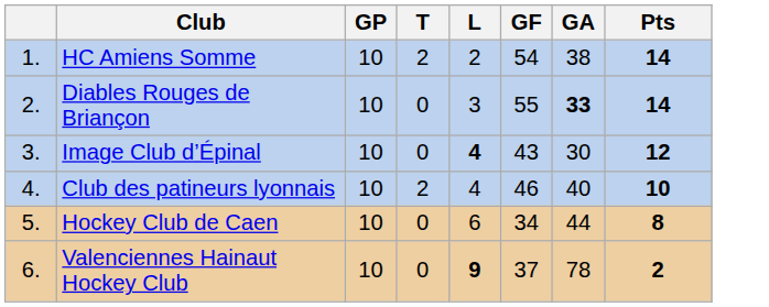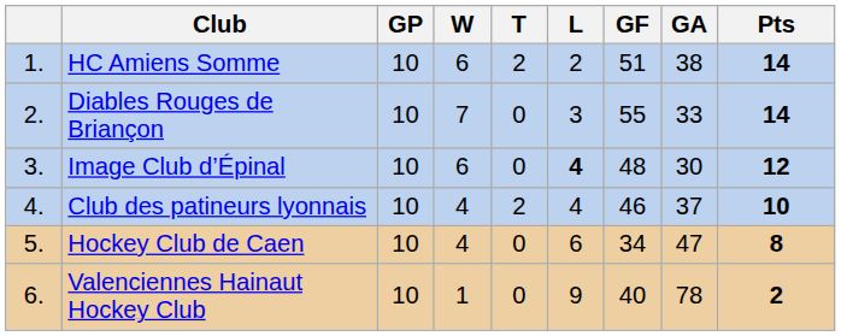+ column: W | 6 | 7 | 6 | 4 | 4 | 1
HC Amiens Somme | GF: 54 -> 51
Diables Rouges de Briançon | GA: bold -> normal
Image Club d’Épinal | GF: 43 -> 48
Club des patineurs lyonnais | GA: 40 -> 37
Hockey Club de Caen | GA: 44 -> 47
Valenciennes Hainaut Hockey Club | L: bold -> normal
Valenciennes Hainaut Hockey Club | GF: 37 -> 40
